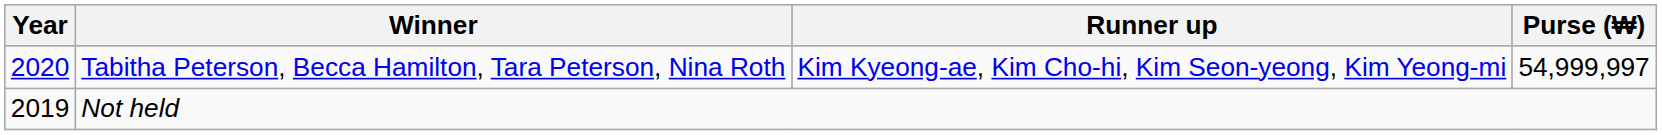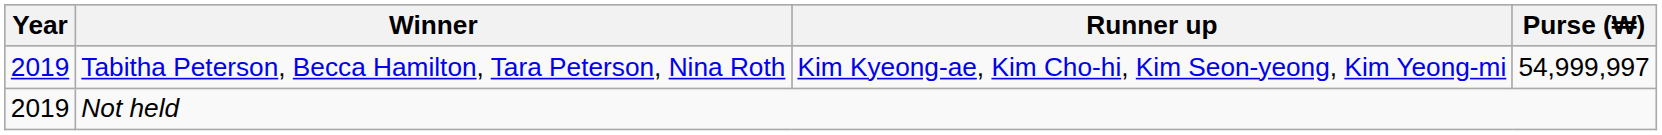Tabitha Peterson, Becca Hamilton, Tara Peterson, Nina Roth | Year: 2020 -> 2019
